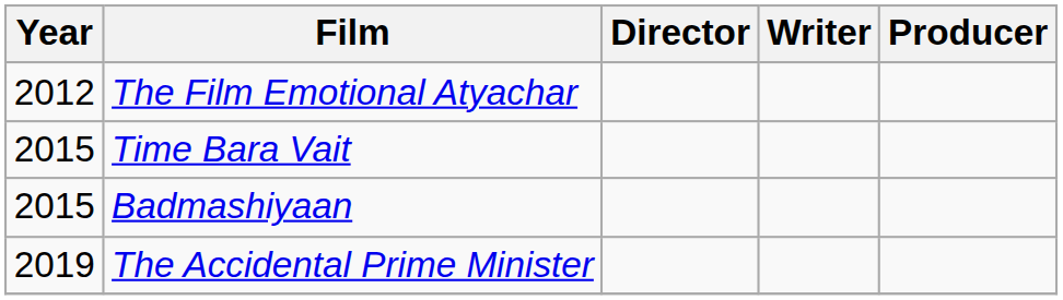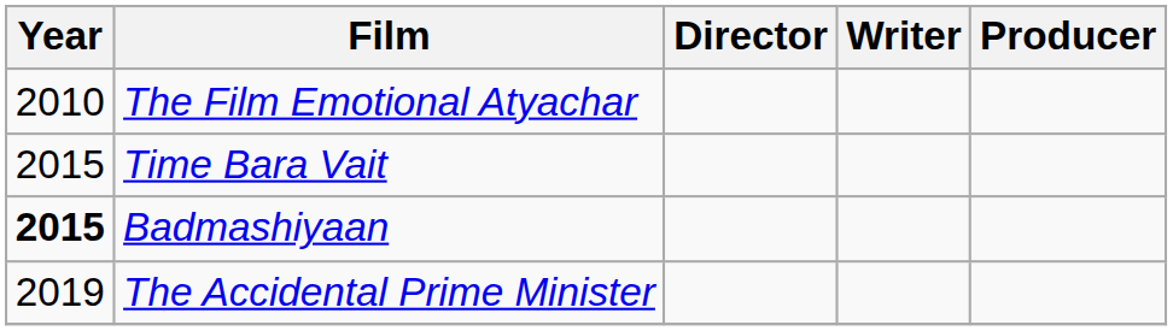The Film Emotional Atyachar | Year: 2012 -> 2010
Badmashiyaan | Year: normal -> bold
